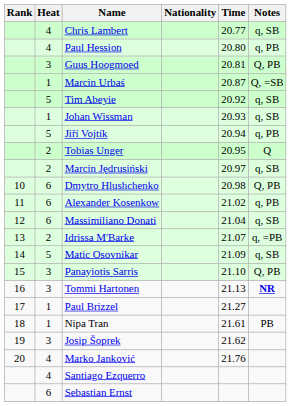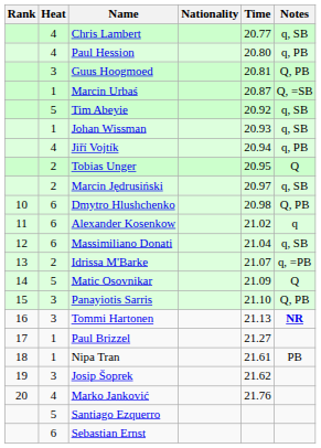Jiří Vojtík | Heat: 5 -> 4
Alexander Kosenkow | Notes: q, PB -> q
Matic Osovnikar | Notes: q, SB -> Q
Santiago Ezquerro | Heat: 4 -> 5
